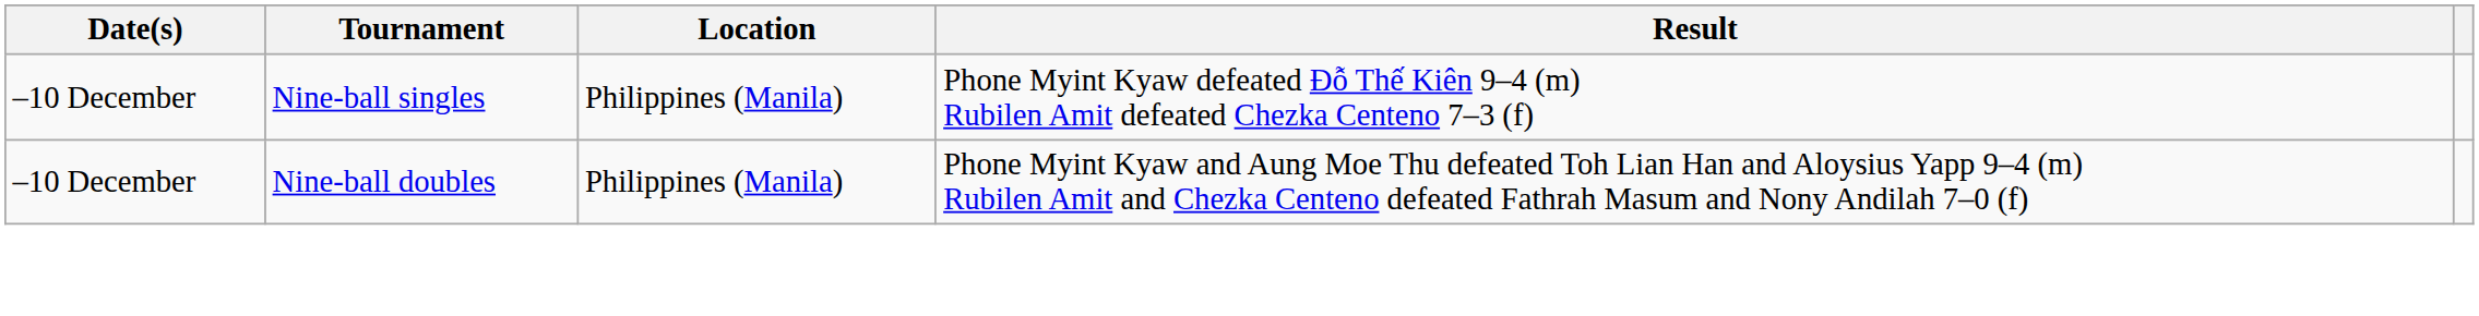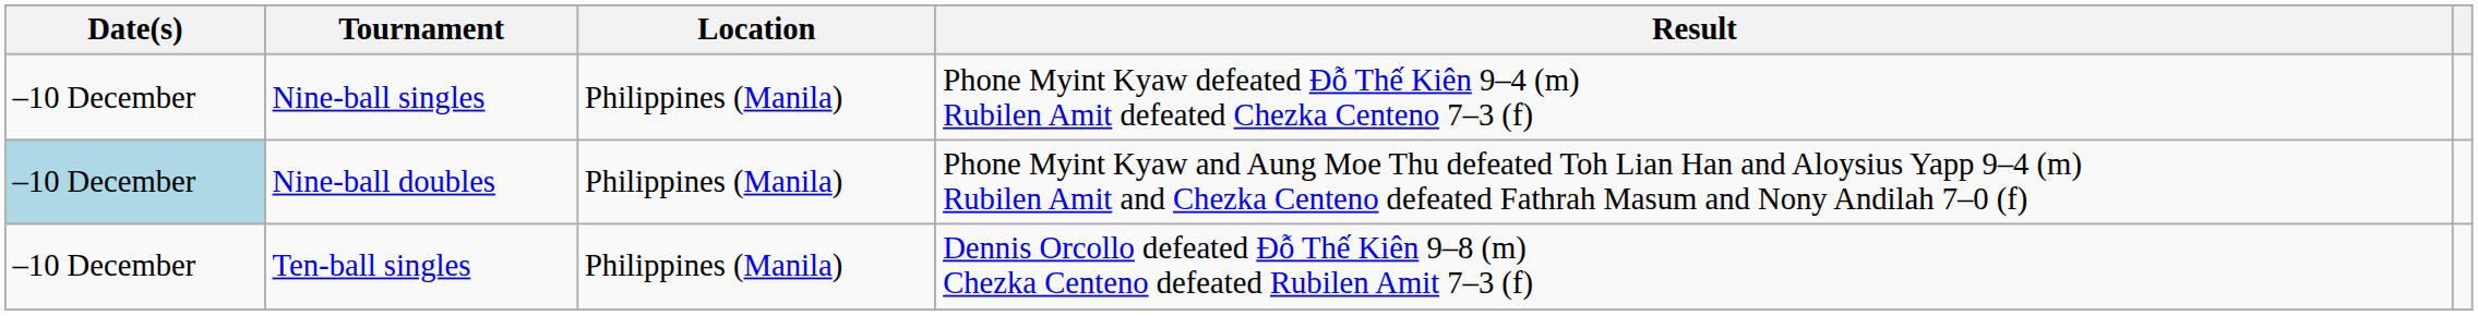Nine-ball doubles | Date(s): no background -> lightblue background
+ row: –10 December | Ten-ball singles | Philippines (Manila) | Dennis Orcollo defeated Đỗ Thế Kiên 9–8 (m) Chezka Centeno defeated Rubilen Amit 7–3 (f)
